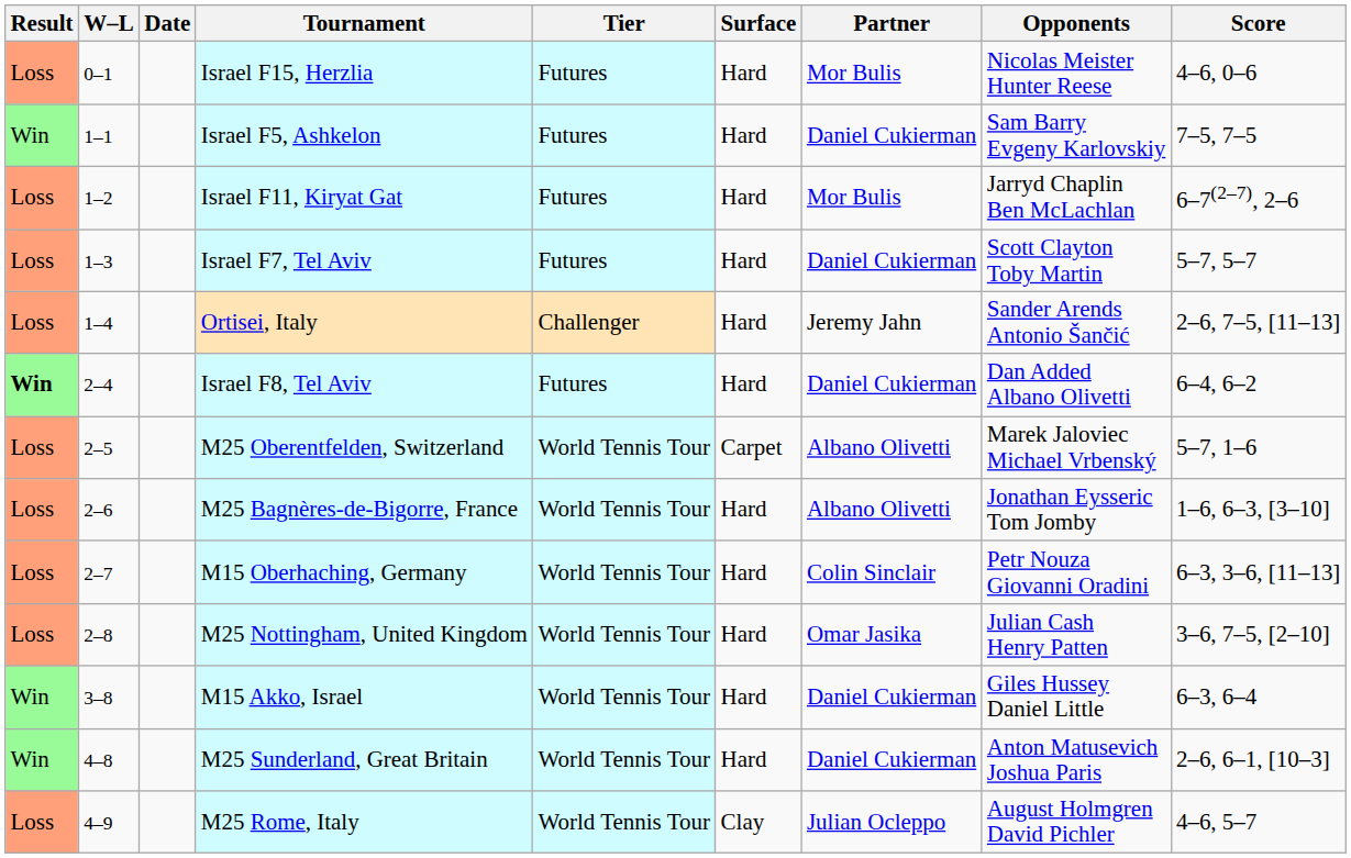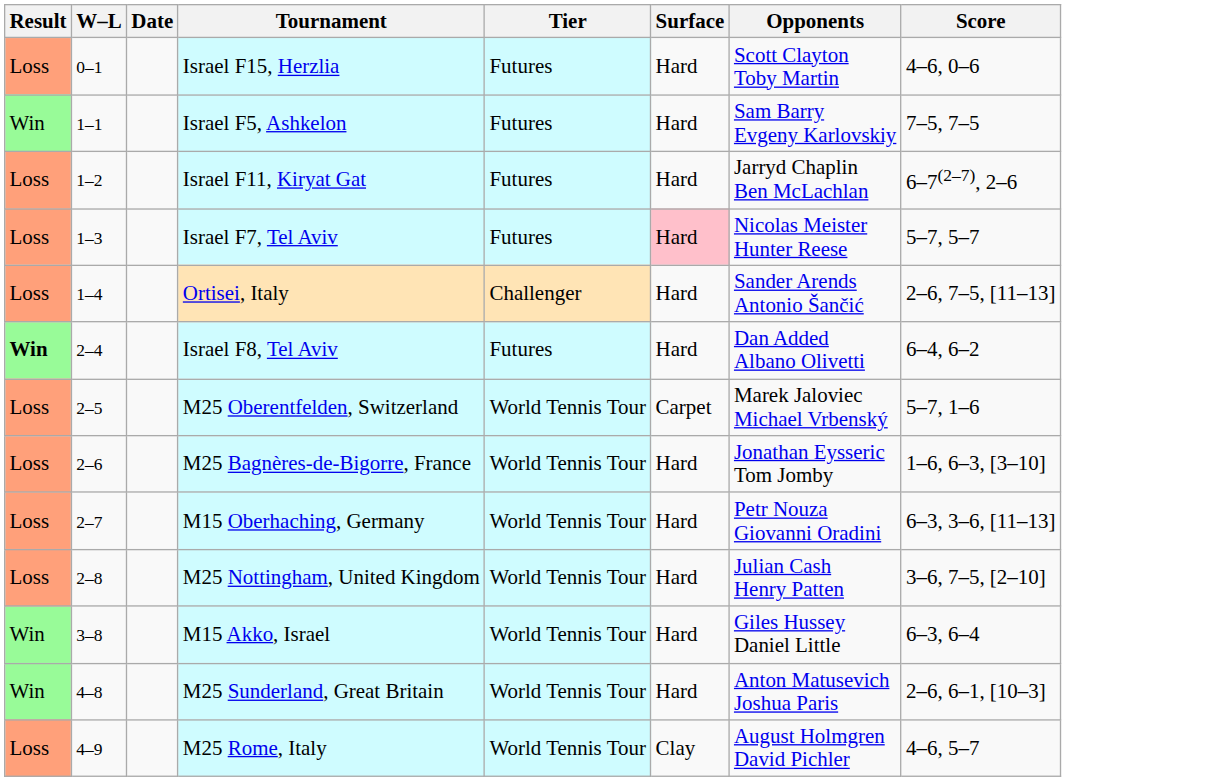- column: Partner | Mor Bulis | Daniel Cukierman | Mor Bulis | Daniel Cukierman | Jeremy Jahn | Daniel Cukierman | Albano Olivetti | Albano Olivetti | Colin Sinclair | Omar Jasika | Daniel Cukierman | Daniel Cukierman | Julian Ocleppo
Israel F15, Herzlia | Opponents: Nicolas Meister Hunter Reese -> Scott Clayton Toby Martin
Israel F7, Tel Aviv | Surface: no background -> pink background
Israel F7, Tel Aviv | Opponents: Scott Clayton Toby Martin -> Nicolas Meister Hunter Reese
